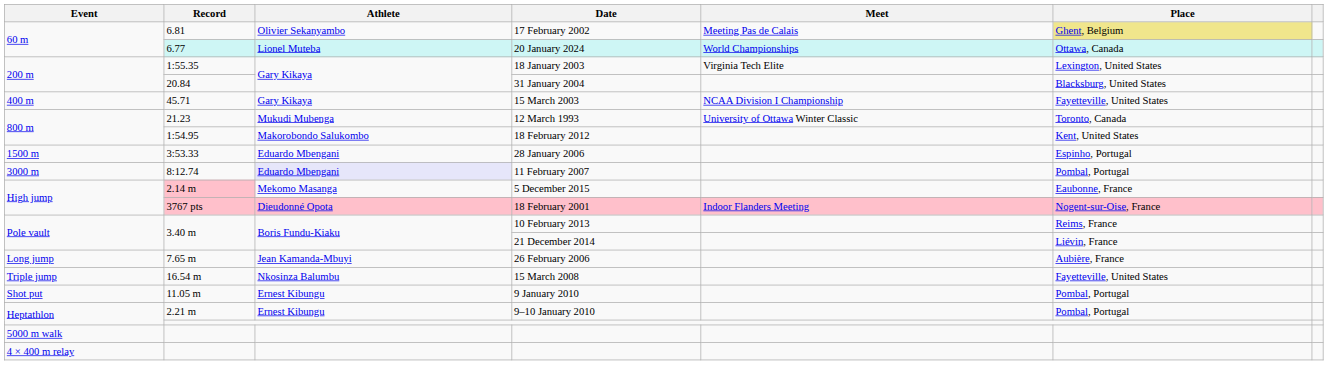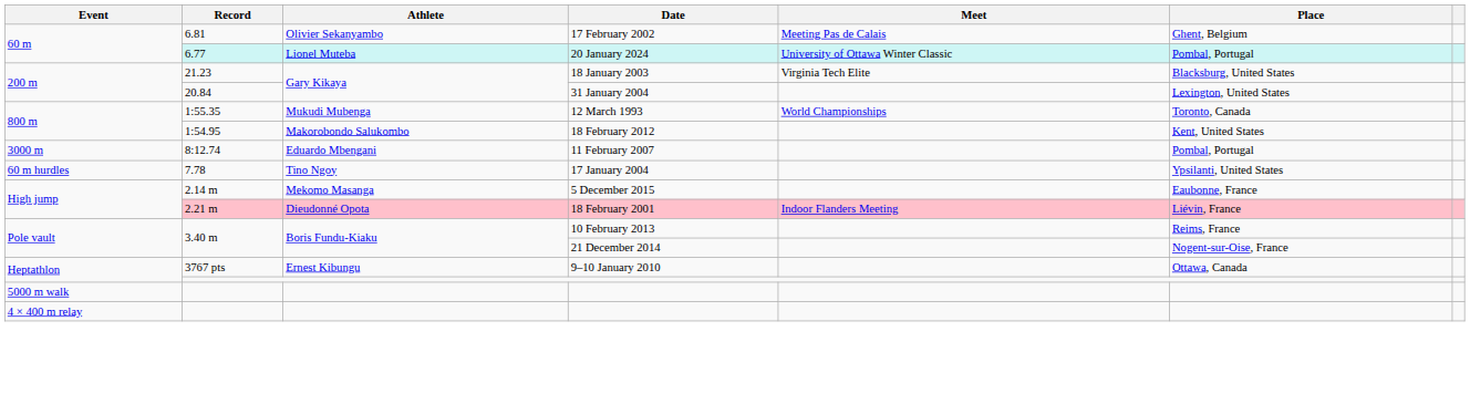17 February 2002 | Place: khaki background -> no background
20 January 2024 | Meet: World Championships -> University of Ottawa Winter Classic
20 January 2024 | Place: Ottawa, Canada -> Pombal, Portugal
18 January 2003 | Record: 1:55.35 -> 21.23
18 January 2003 | Place: Lexington, United States -> Blacksburg, United States
31 January 2004 | Place: Blacksburg, United States -> Lexington, United States
- row: 400 m | 45.71 | Gary Kikaya | 15 March 2003 | NCAA Division I Championship | Fayetteville, United States
12 March 1993 | Record: 21.23 -> 1:55.35
12 March 1993 | Meet: University of Ottawa Winter Classic -> World Championships
- row: 1500 m | 3:53.33 | Eduardo Mbengani | 28 January 2006 | Espinho, Portugal
11 February 2007 | Athlete: lavender background -> no background
+ row: 60 m hurdles | 7.78 | Tino Ngoy | 17 January 2004 | Ypsilanti, United States
5 December 2015 | Record: pink background -> no background
18 February 2001 | Record: 3767 pts -> 2.21 m
18 February 2001 | Place: Nogent-sur-Oise, France -> Liévin, France
21 December 2014 | Place: Liévin, France -> Nogent-sur-Oise, France
- row: Long jump | 7.65 m | Jean Kamanda-Mbuyi | 26 February 2006 | Aubière, France
- row: Triple jump | 16.54 m | Nkosinza Balumbu | 15 March 2008 | Fayetteville, United States
- row: Shot put | 11.05 m | Ernest Kibungu | 9 January 2010 | Pombal, Portugal
9–10 January 2010 | Record: 2.21 m -> 3767 pts
9–10 January 2010 | Place: Pombal, Portugal -> Ottawa, Canada
